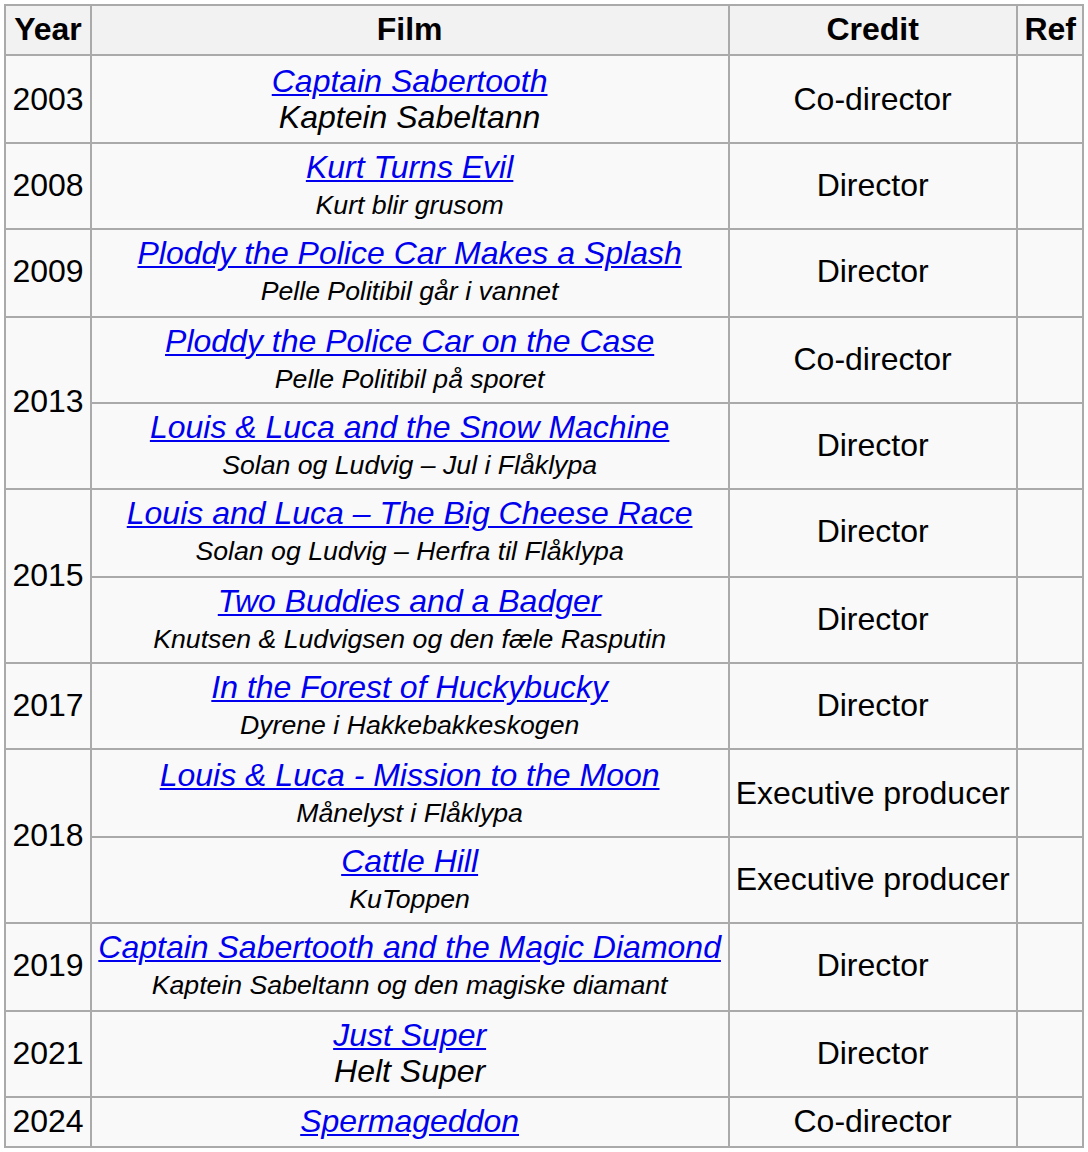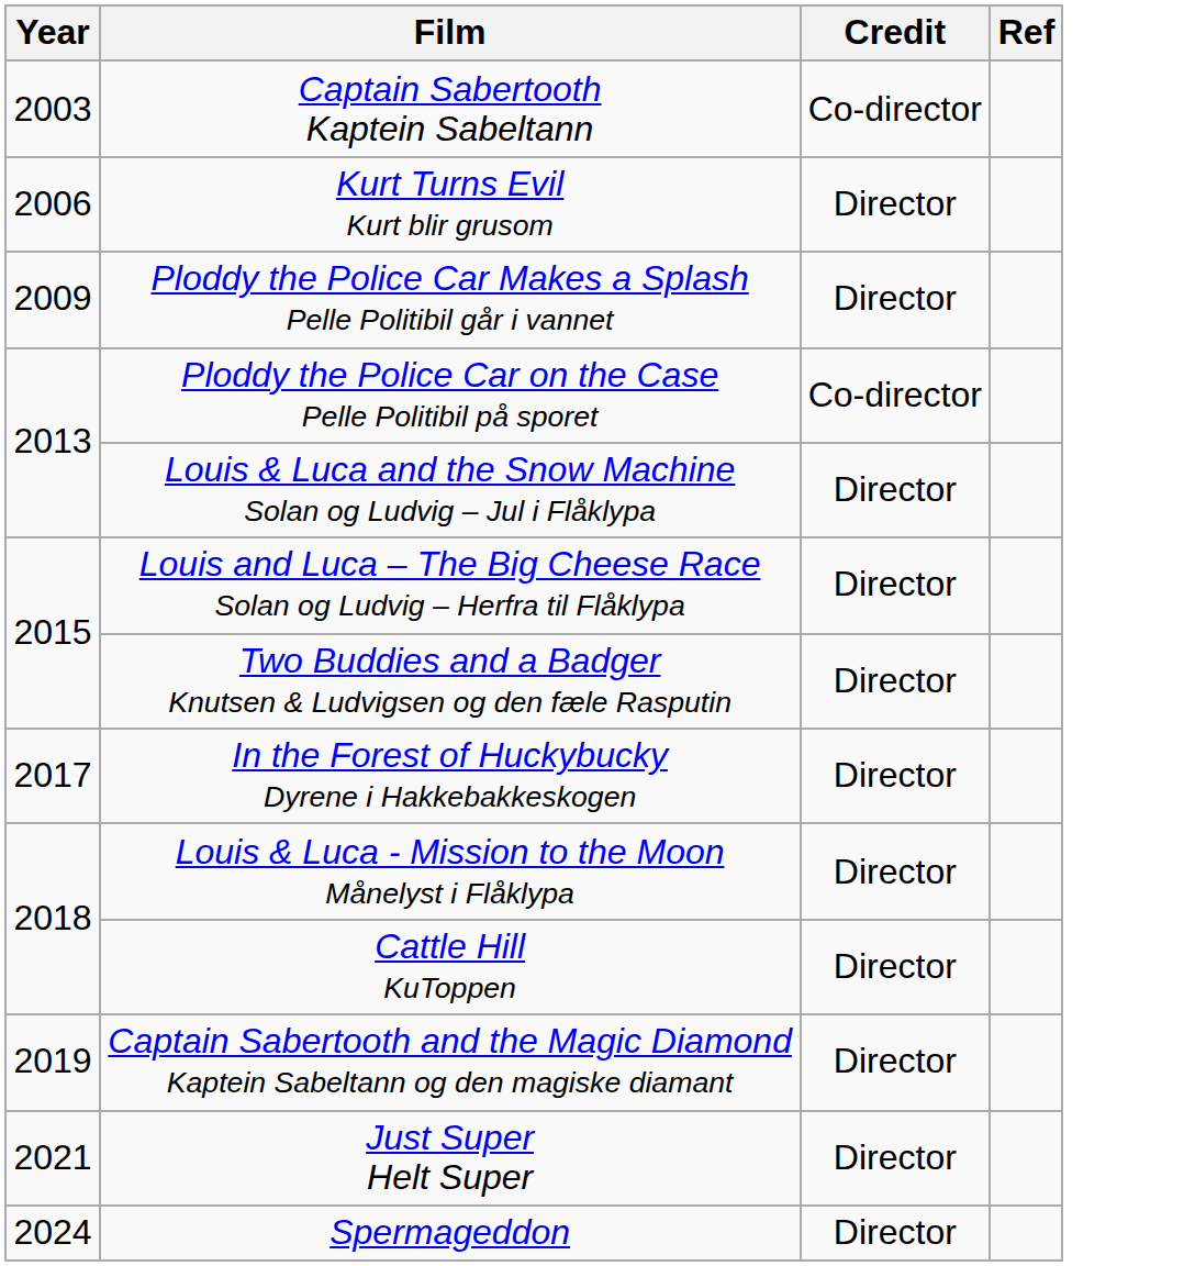Kurt Turns Evil Kurt blir grusom | Year: 2008 -> 2006
Louis & Luca - Mission to the Moon Månelyst i Flåklypa | Credit: Executive producer -> Director
Cattle Hill KuToppen | Credit: Executive producer -> Director
Spermageddon | Credit: Co-director -> Director
